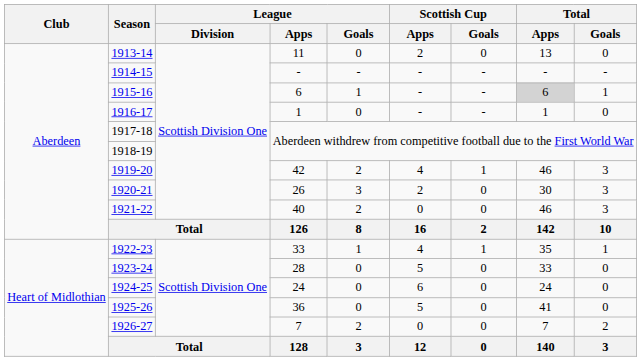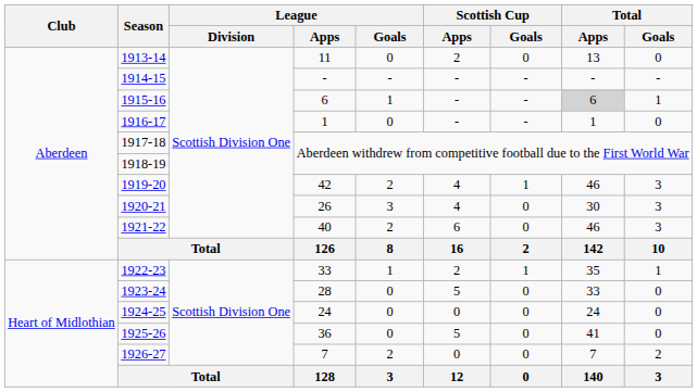1920-21 | Scottish Cup / Apps: 2 -> 4
1921-22 | Scottish Cup / Apps: 0 -> 6
1922-23 | Scottish Cup / Apps: 4 -> 2
1924-25 | Scottish Cup / Apps: 6 -> 0
